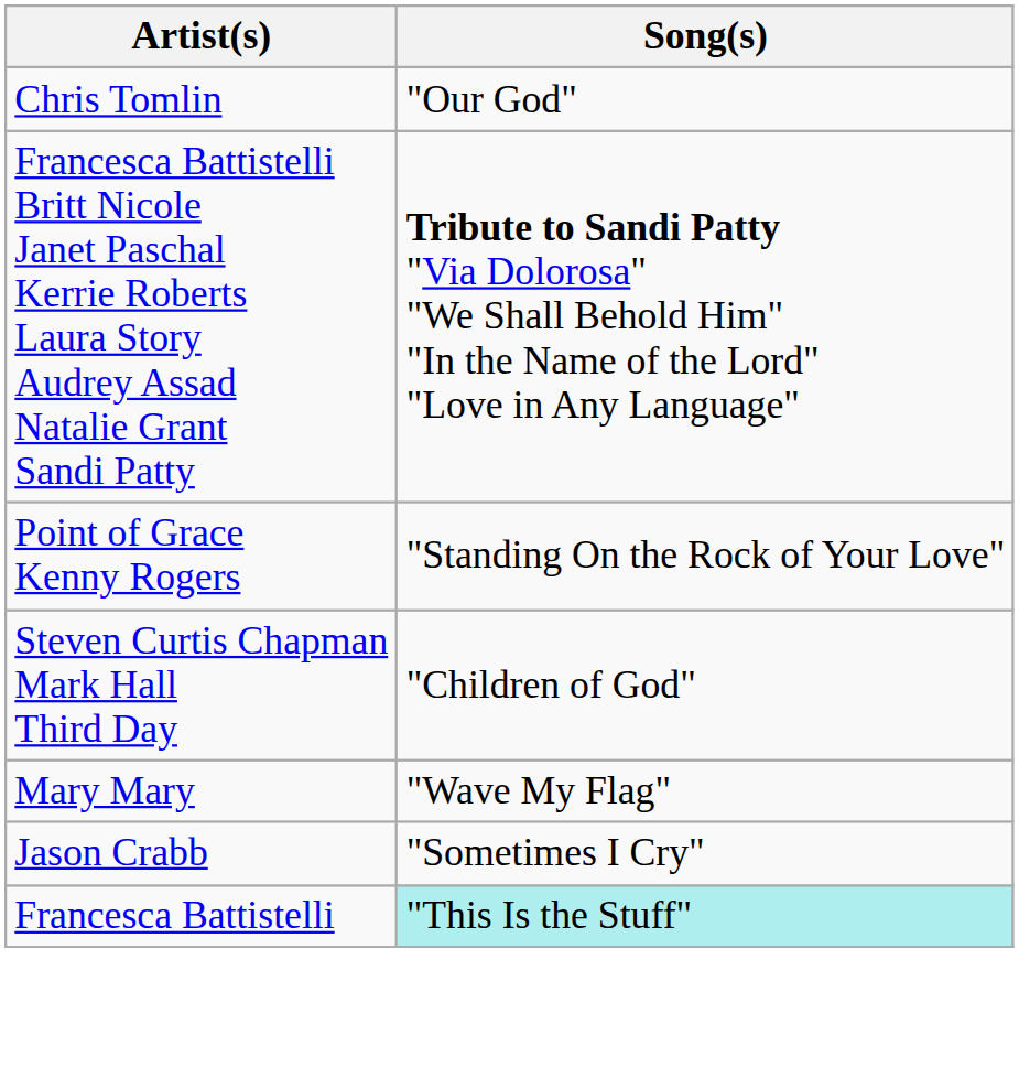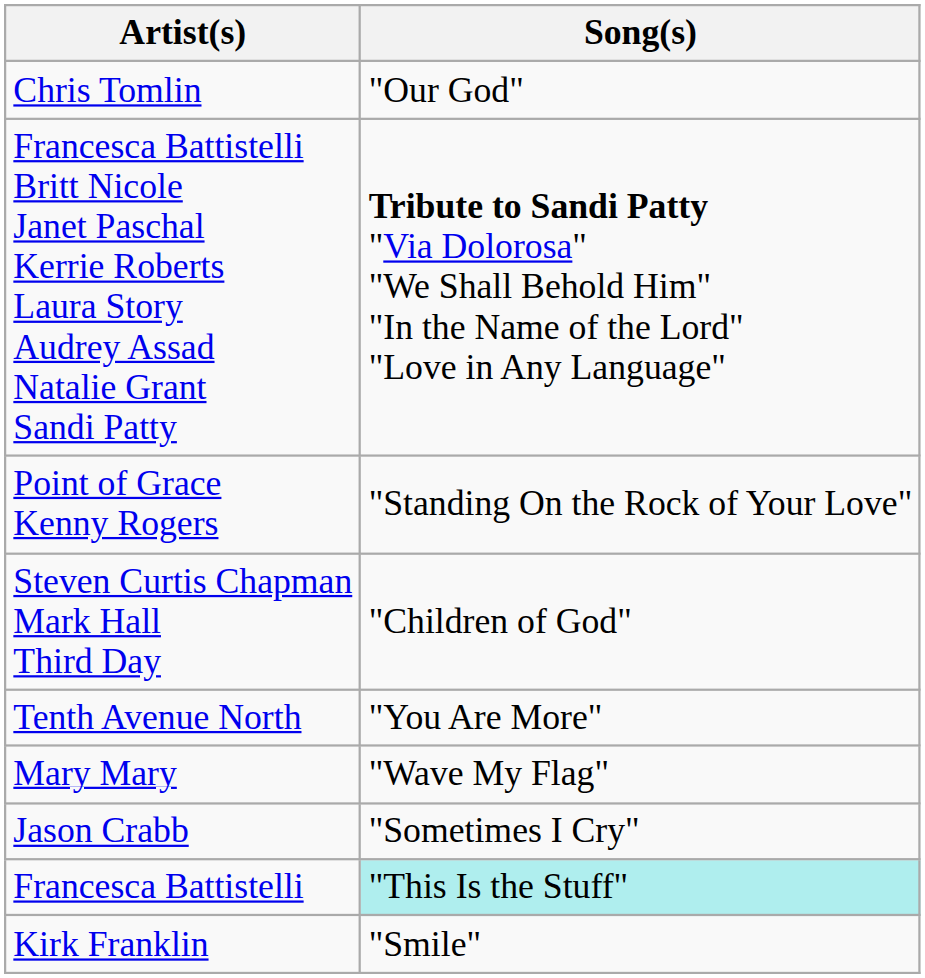+ row: Tenth Avenue North | "You Are More"
+ row: Kirk Franklin | "Smile"
